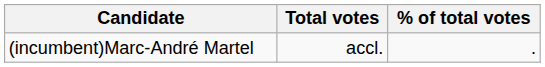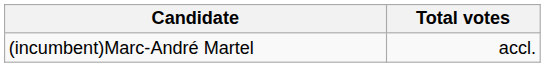- column: % of total votes | .
